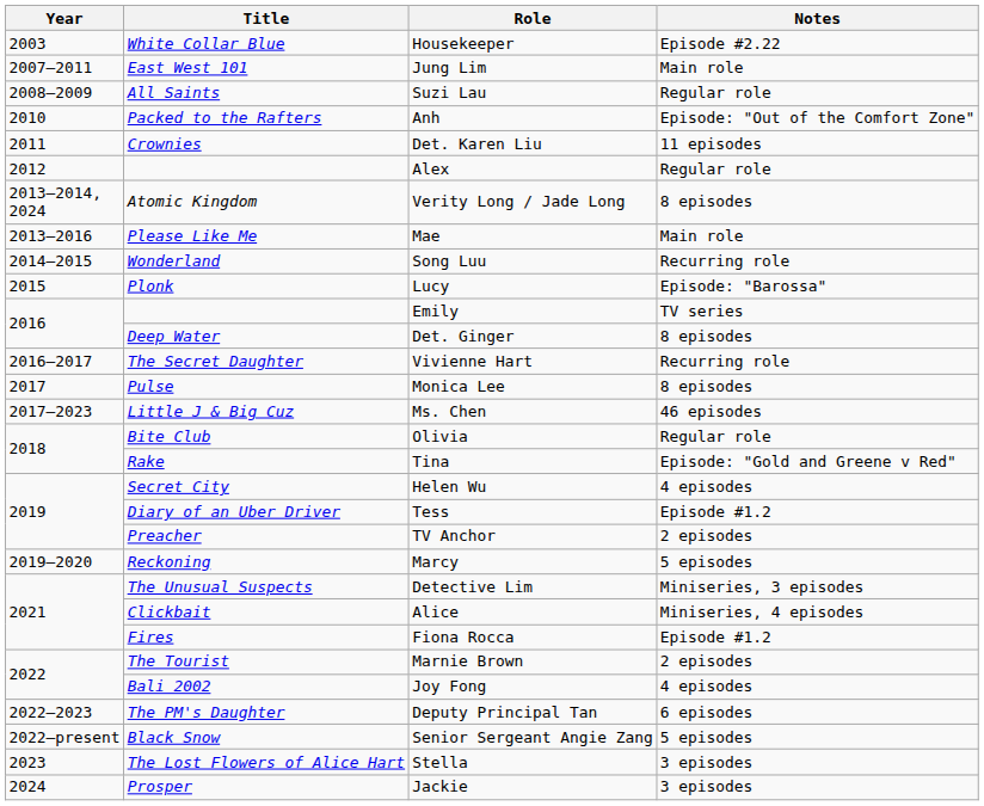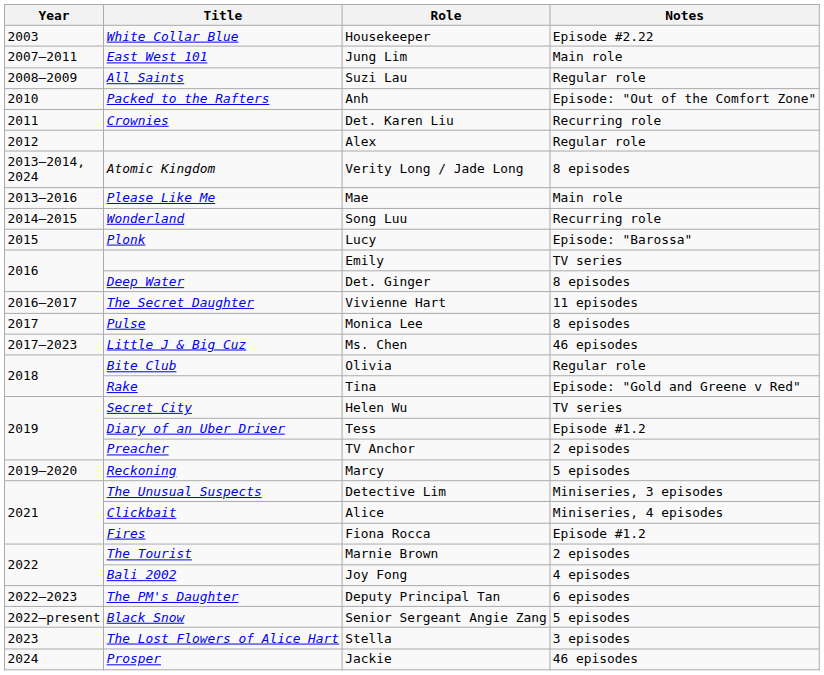Det. Karen Liu | Notes: 11 episodes -> Recurring role
Vivienne Hart | Notes: Recurring role -> 11 episodes
Helen Wu | Notes: 4 episodes -> TV series
Jackie | Notes: 3 episodes -> 46 episodes
